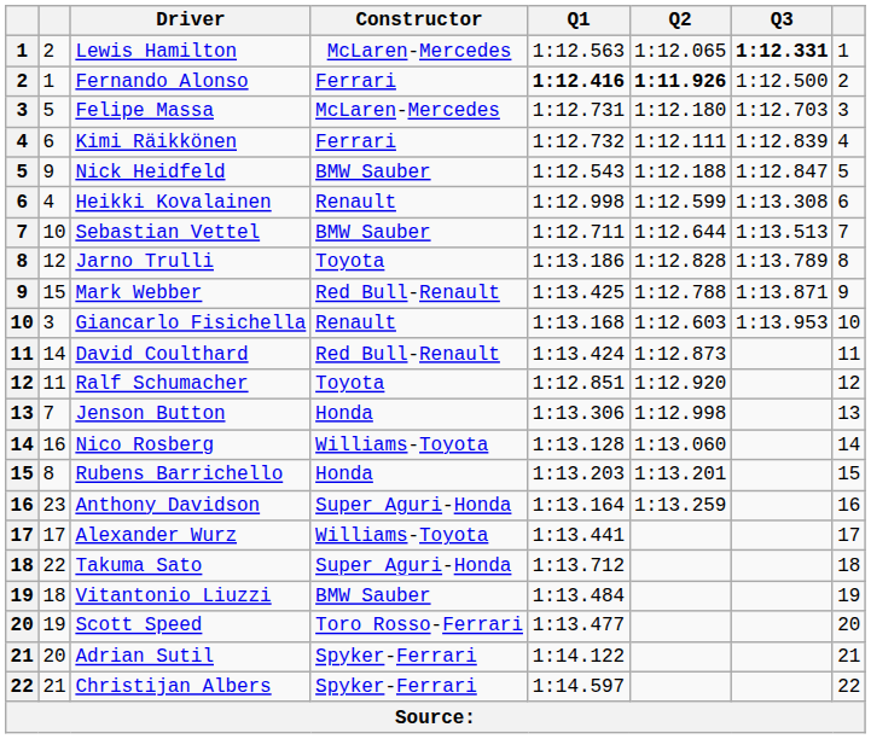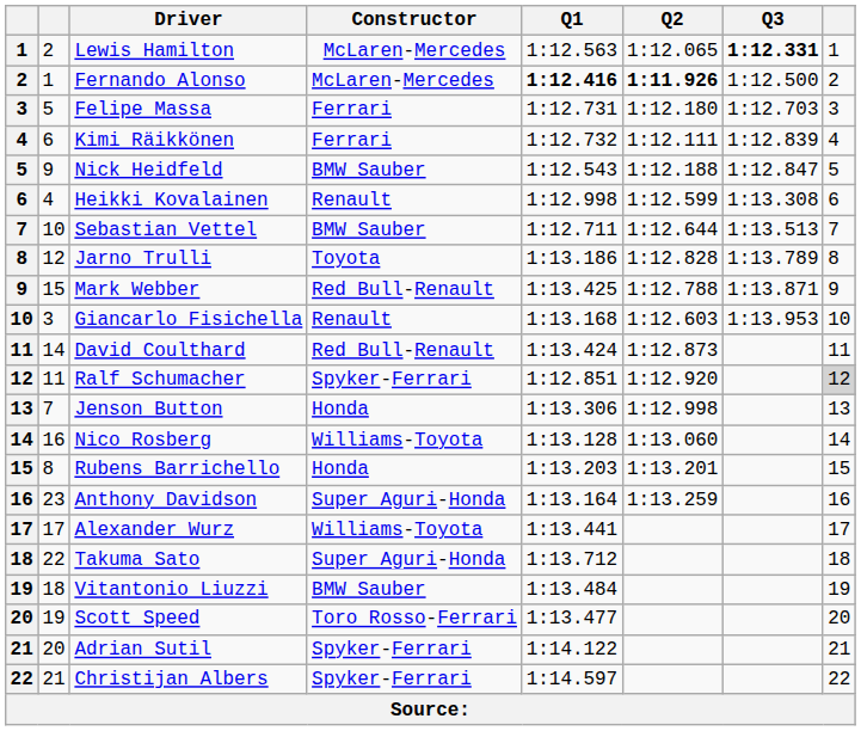Fernando Alonso | Constructor: Ferrari -> McLaren-Mercedes
Felipe Massa | Constructor: McLaren-Mercedes -> Ferrari
Ralf Schumacher | Constructor: Toyota -> Spyker-Ferrari
Ralf Schumacher | column 8: no background -> lightgrey background
